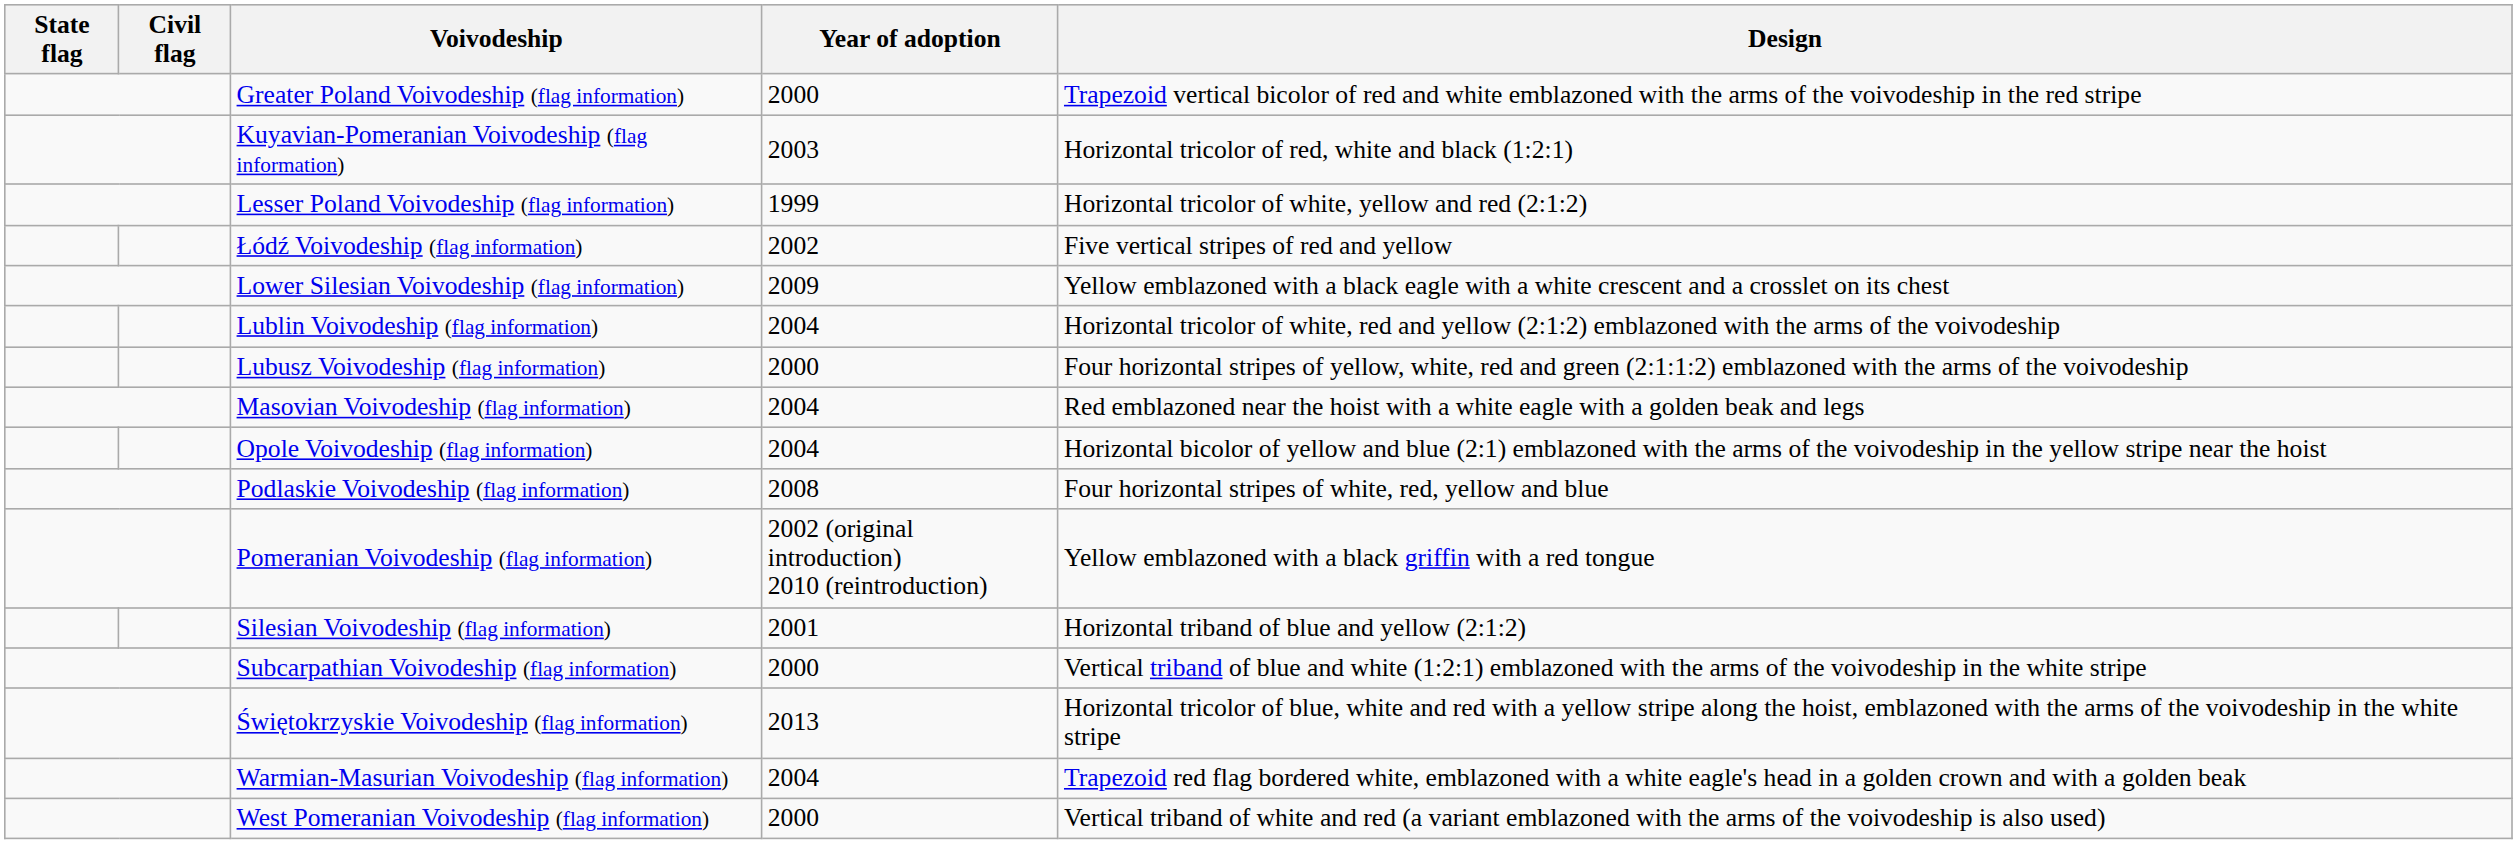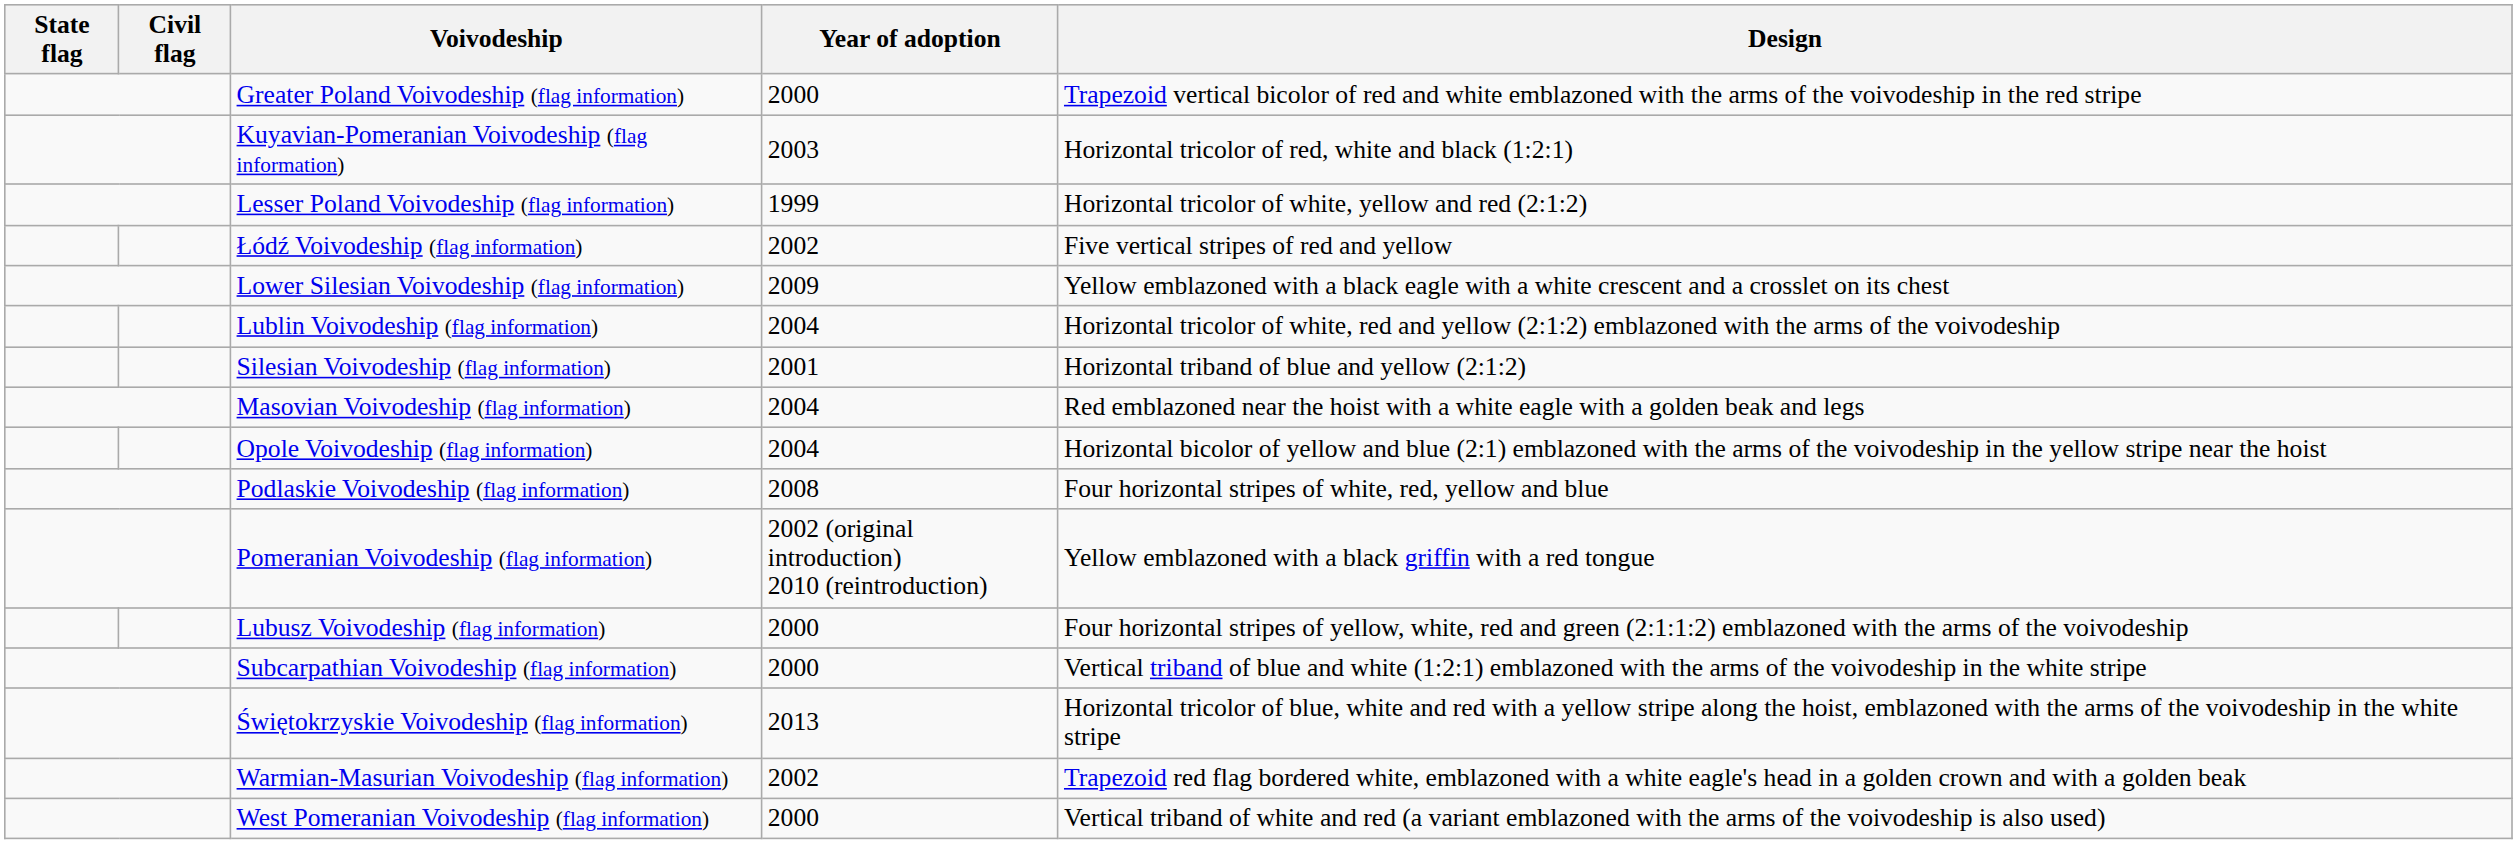rows swapped: Lubusz Voivodeship (flag information) <-> Silesian Voivodeship (flag information)
Warmian-Masurian Voivodeship (flag information) | Year of adoption: 2004 -> 2002
